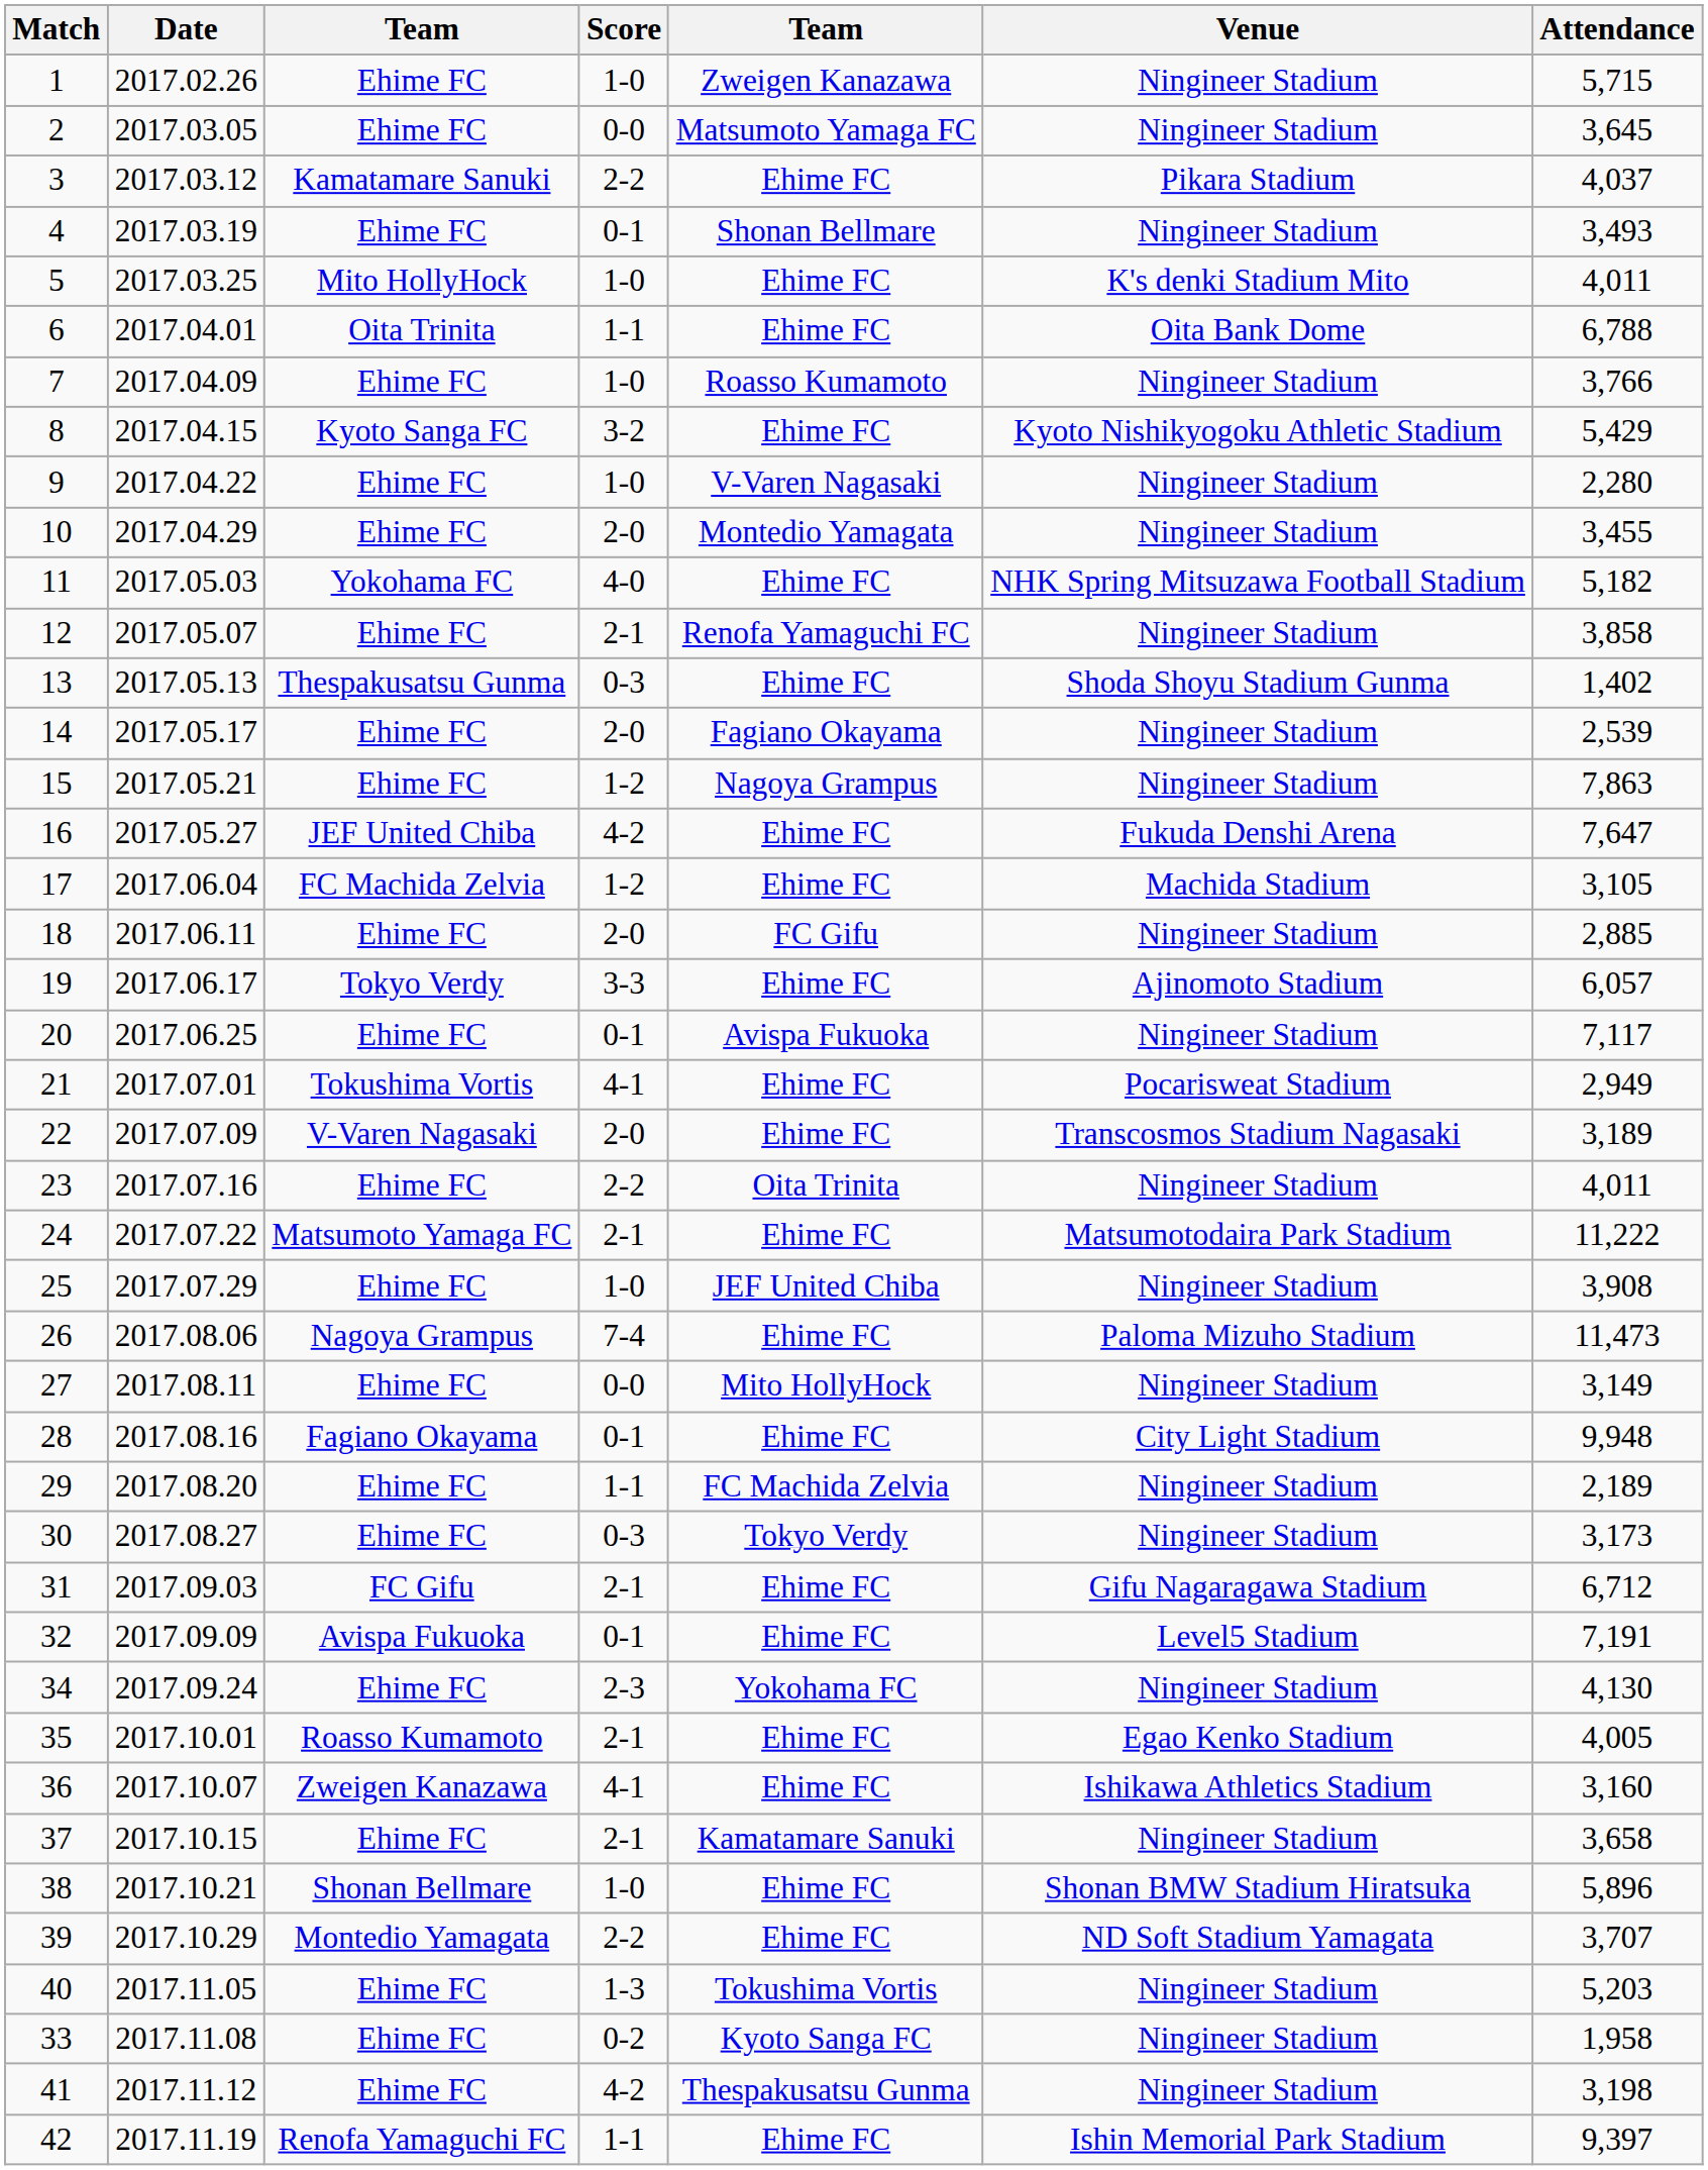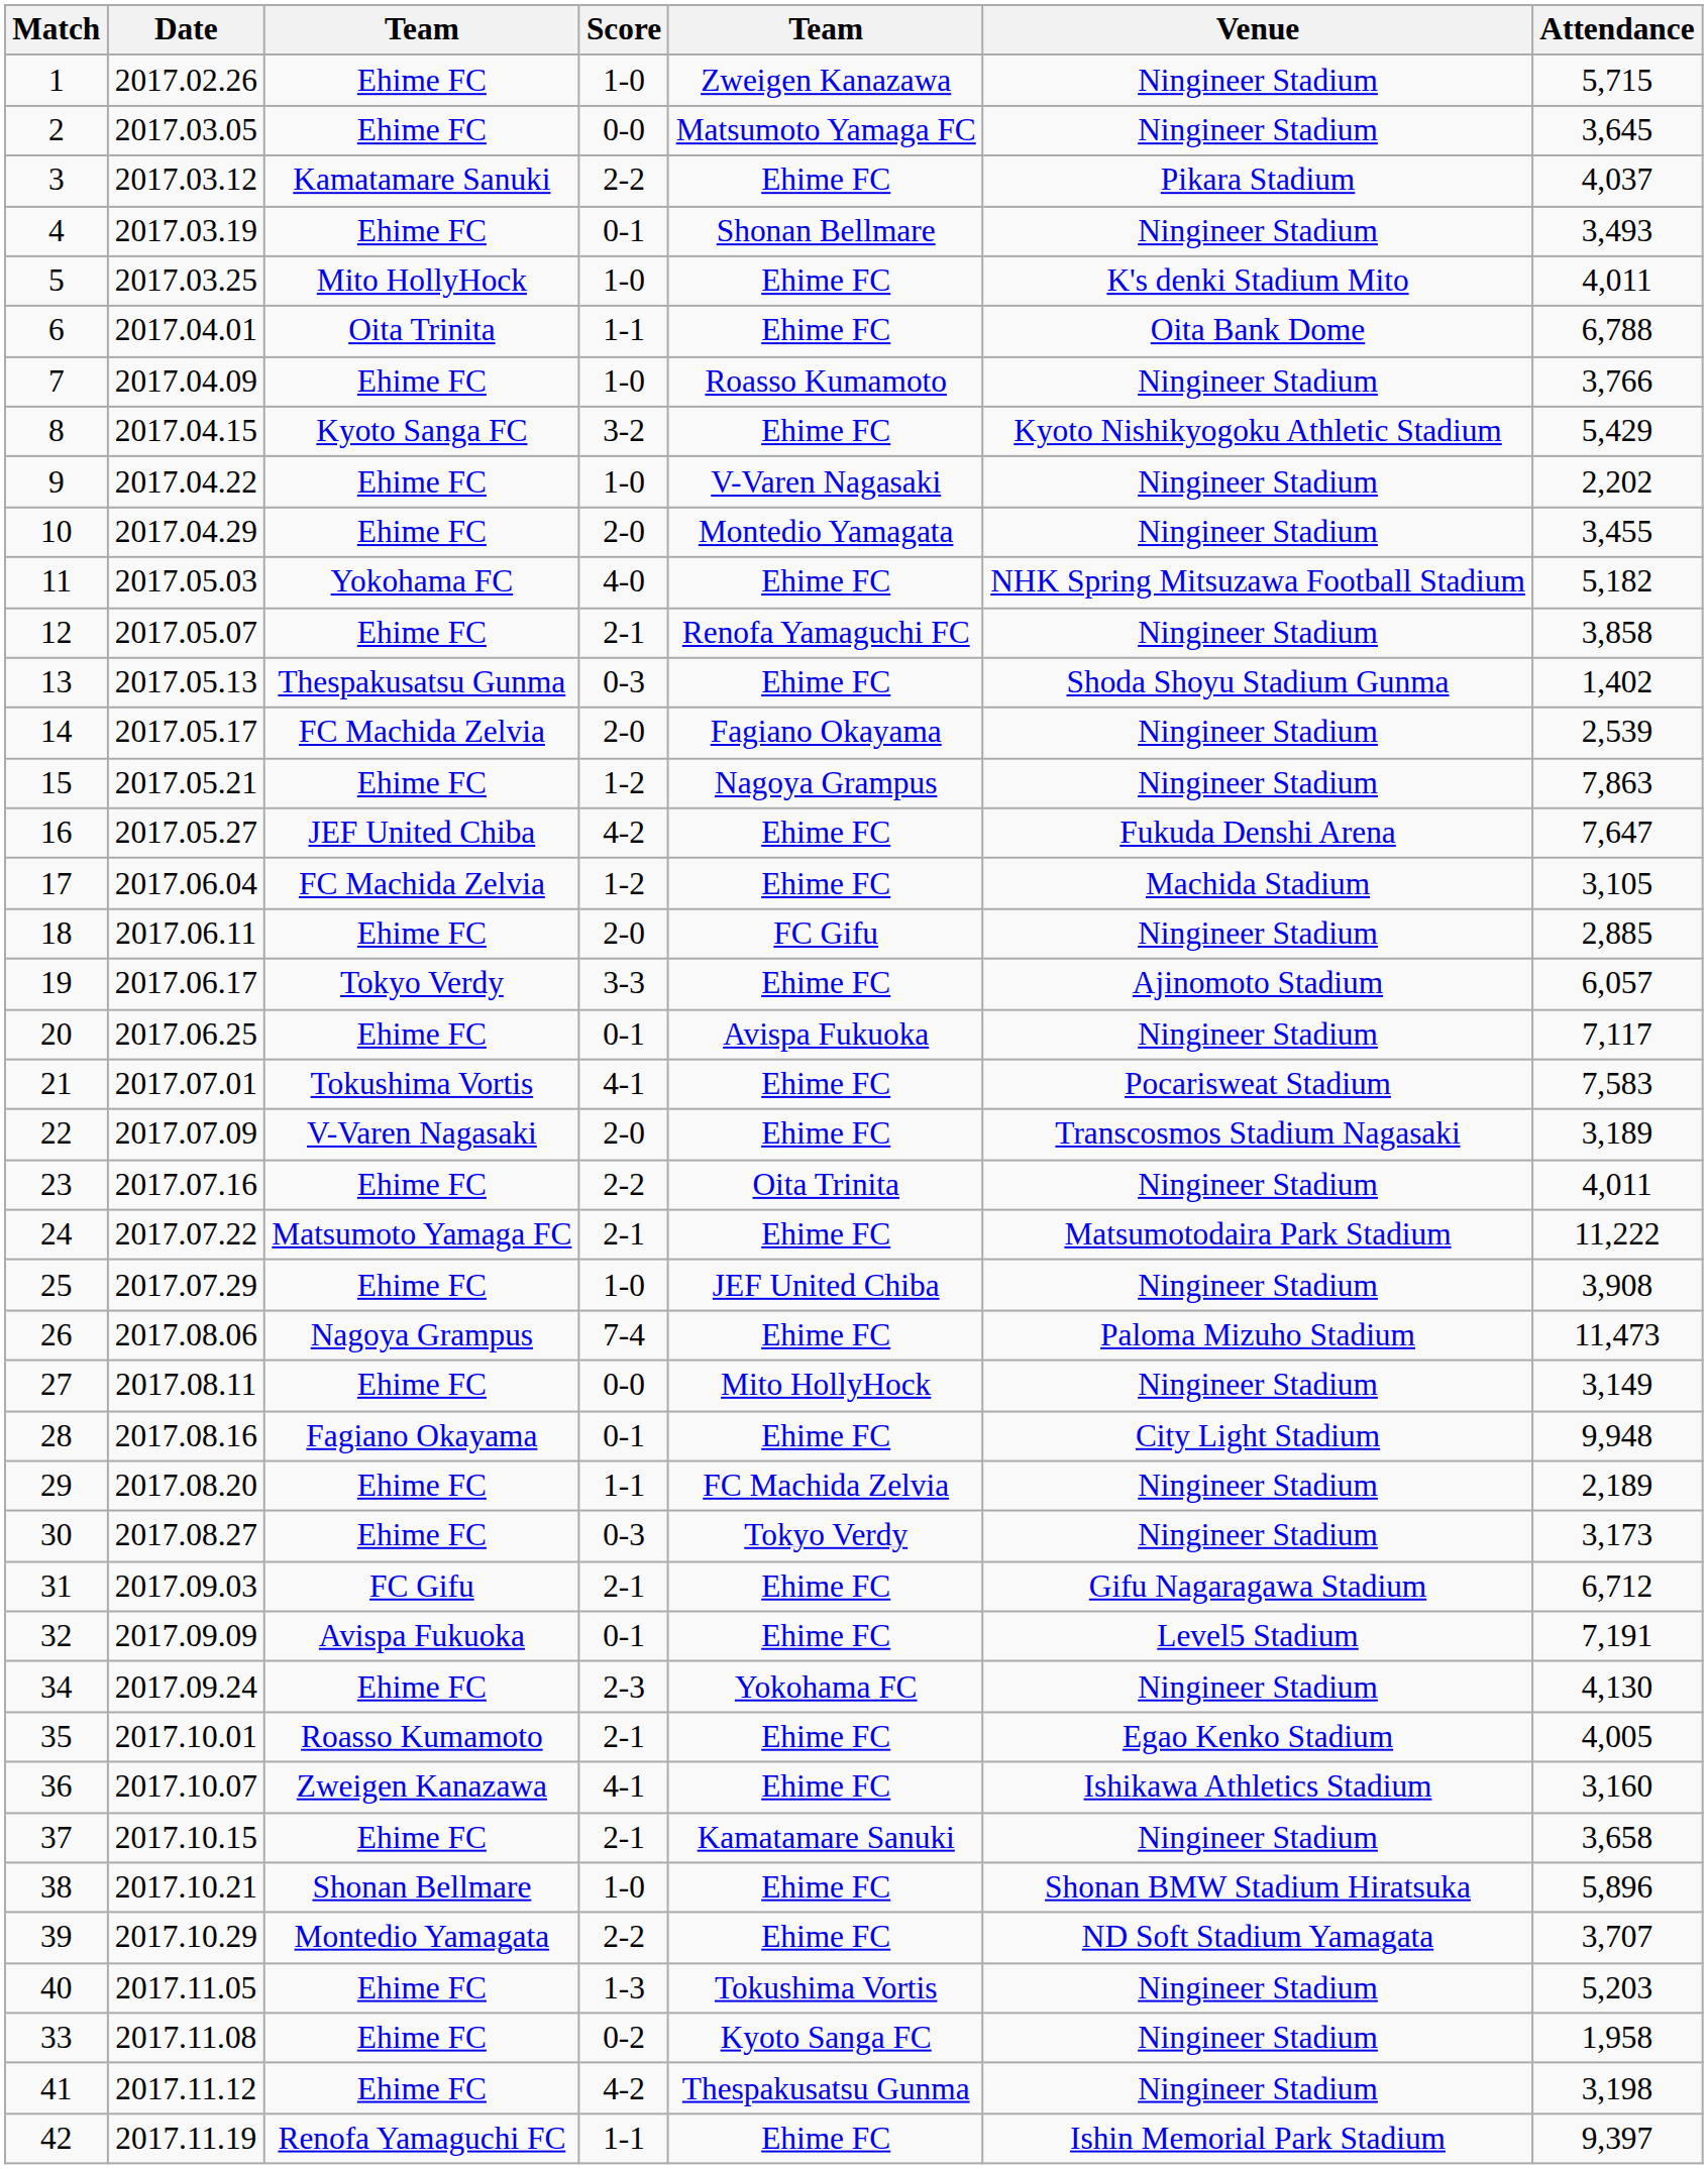9 | Attendance: 2,280 -> 2,202
14 | column 3: Ehime FC -> FC Machida Zelvia
21 | Attendance: 2,949 -> 7,583
